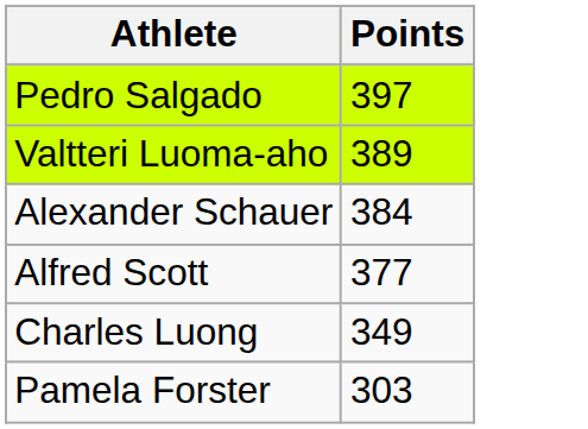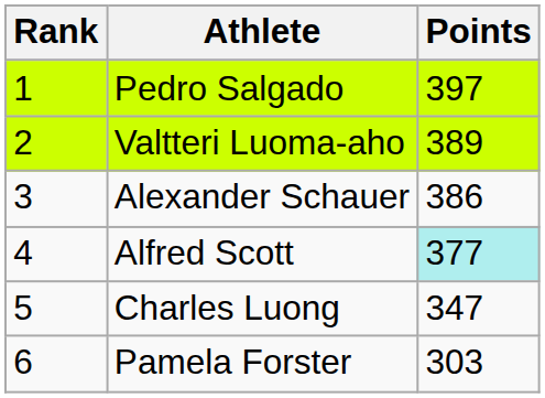+ column: Rank | 1 | 2 | 3 | 4 | 5 | 6
Alexander Schauer | Points: 384 -> 386
Alfred Scott | Points: no background -> paleturquoise background
Charles Luong | Points: 349 -> 347
